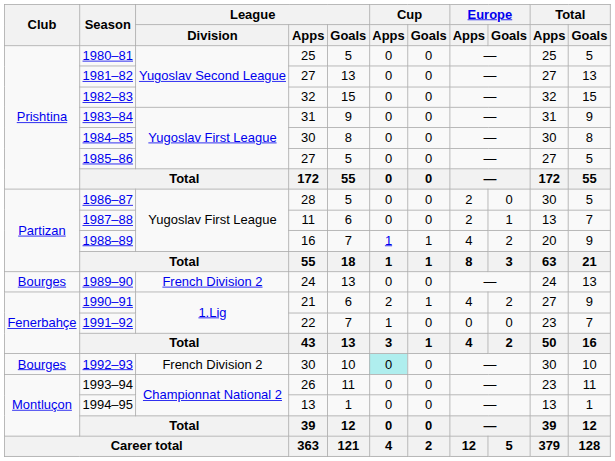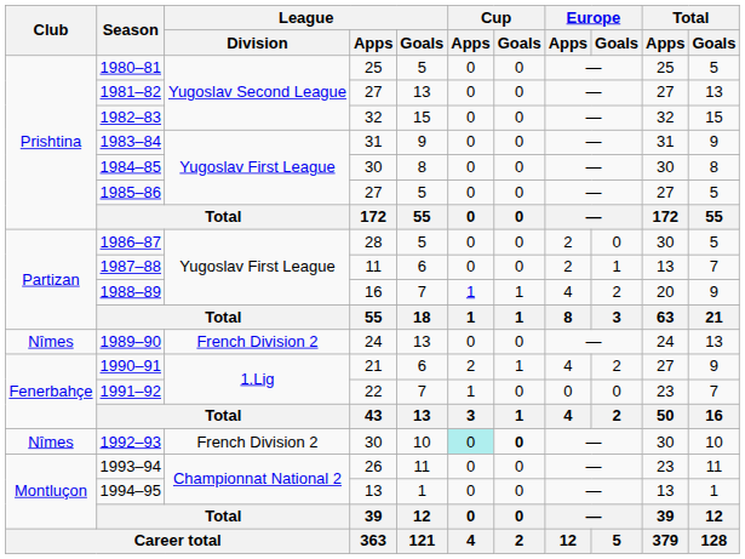1989–90 | Club: Bourges -> Nîmes
1992–93 | Club: Bourges -> Nîmes
1992–93 | Cup / Goals: normal -> bold
